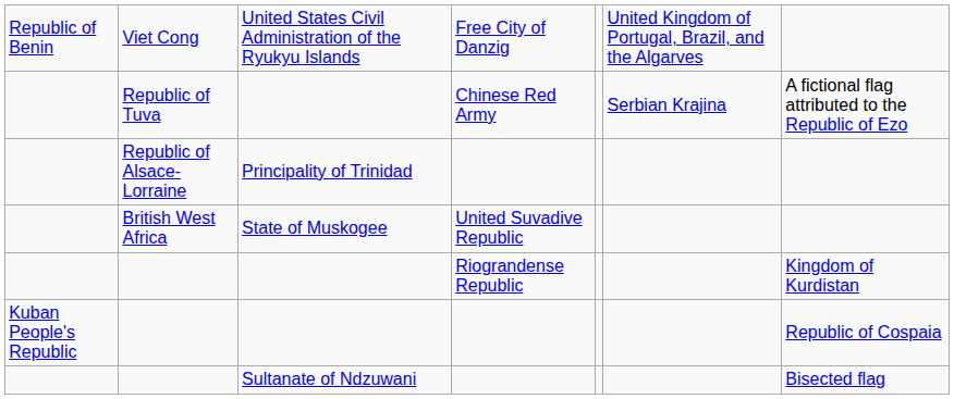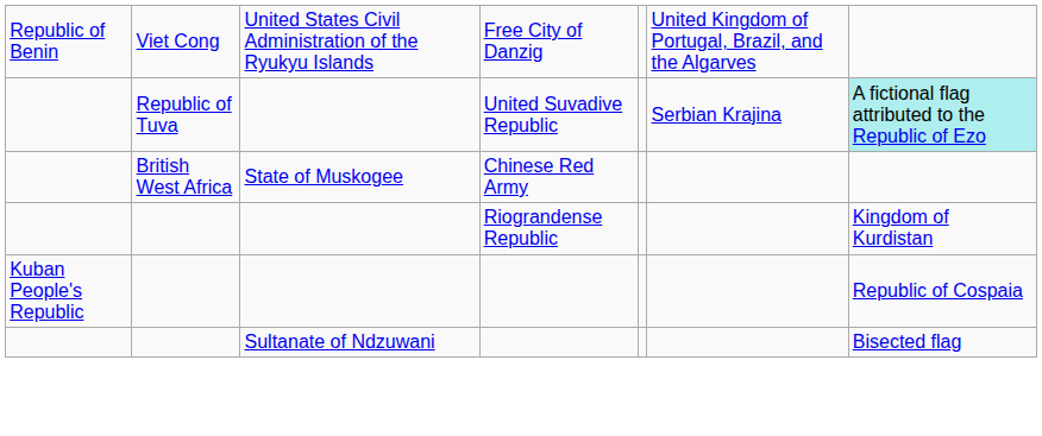Republic of Tuva | column 4: Chinese Red Army -> United Suvadive Republic
Republic of Tuva | column 7: no background -> paleturquoise background
- row: Republic of Alsace-Lorraine | Principality of Trinidad
British West Africa | column 4: United Suvadive Republic -> Chinese Red Army
